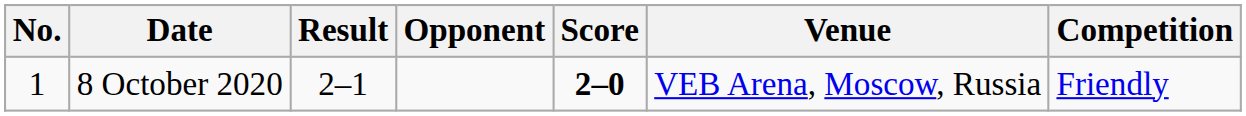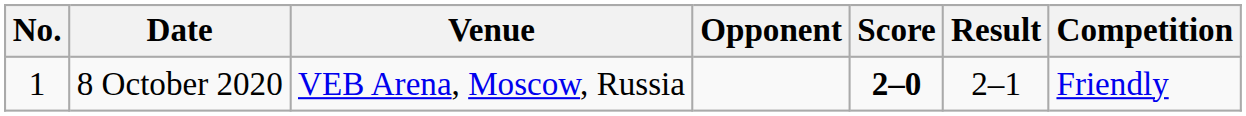columns swapped: Venue <-> Result
